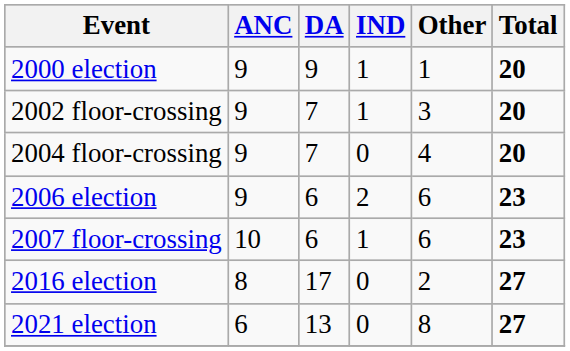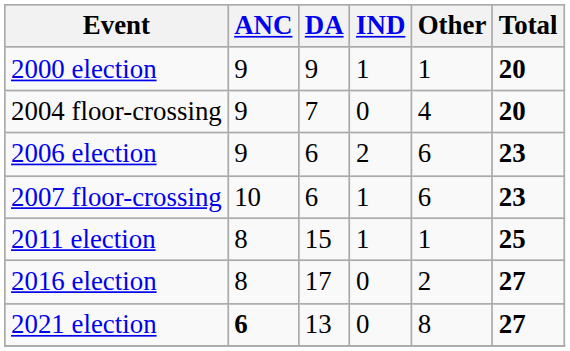- row: 2002 floor-crossing | 9 | 7 | 1 | 3 | 20
+ row: 2011 election | 8 | 15 | 1 | 1 | 25
2021 election | ANC: normal -> bold
